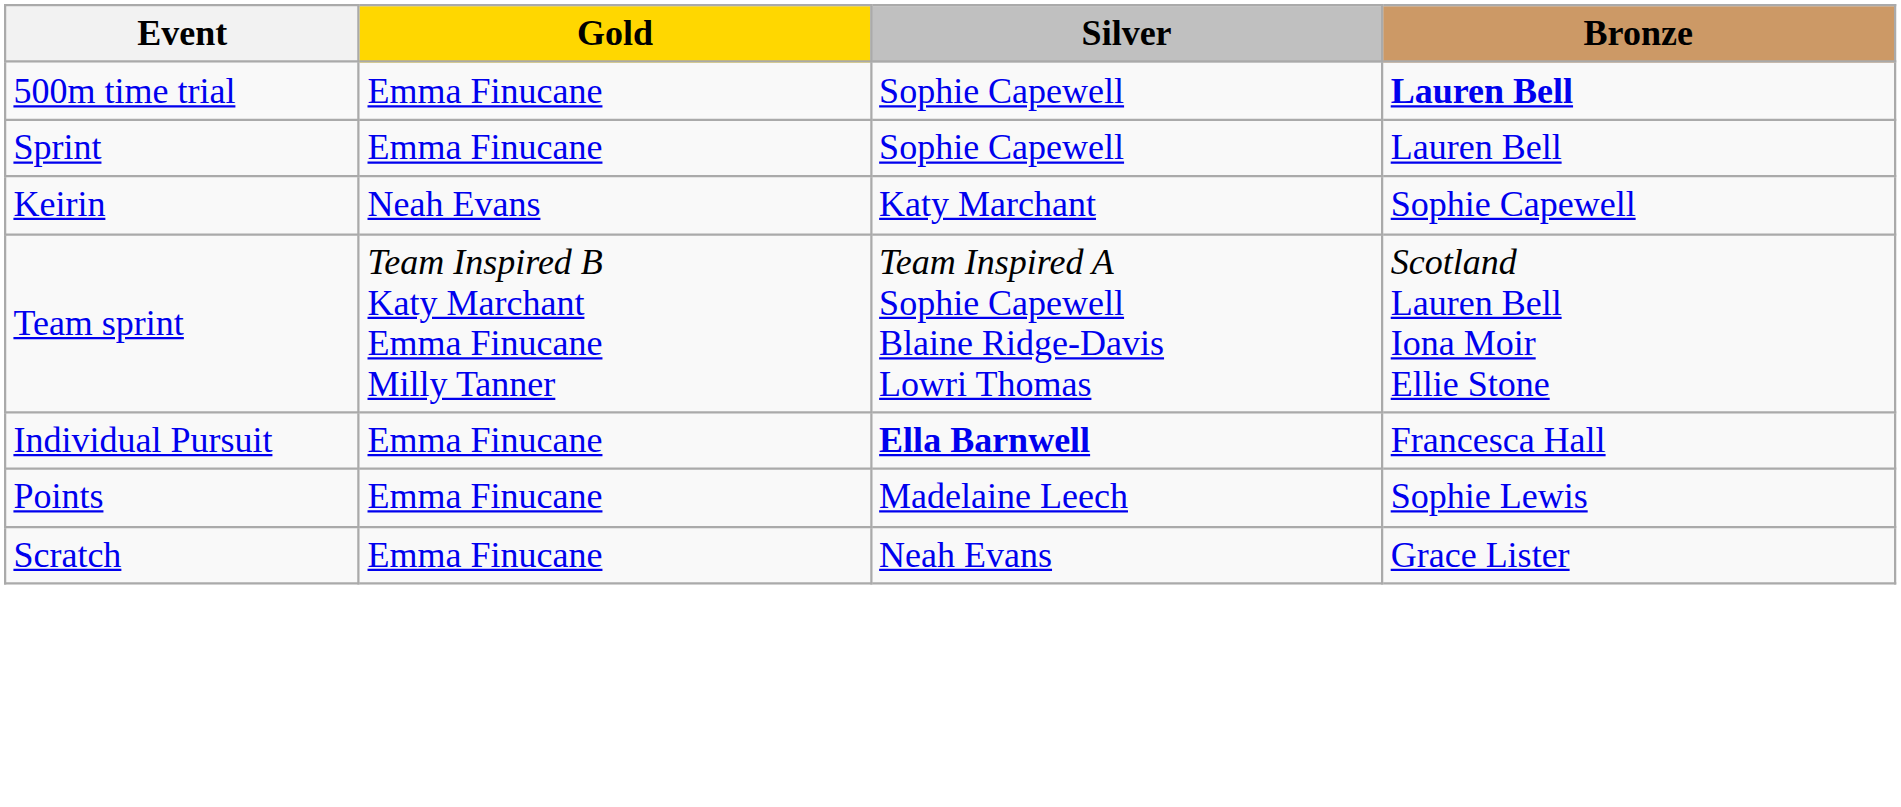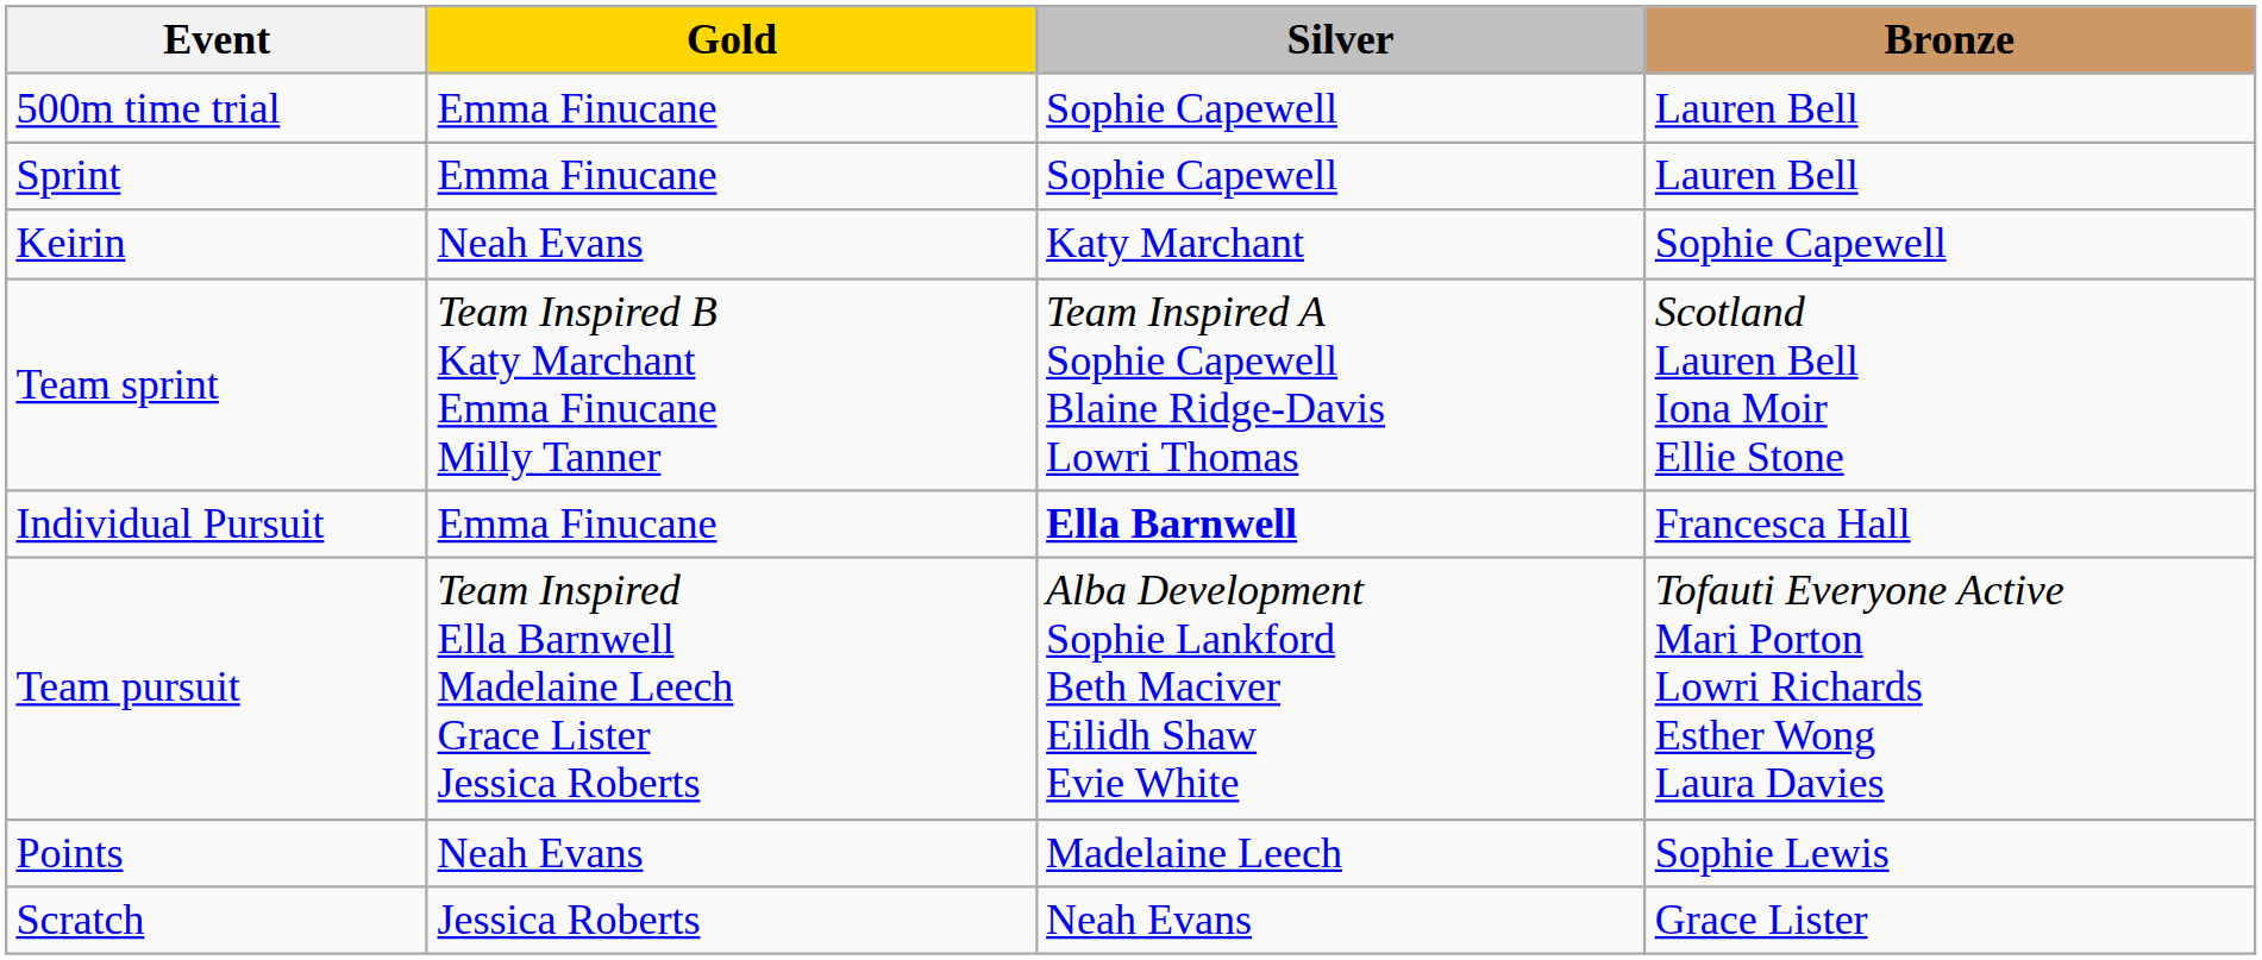500m time trial | Bronze: bold -> normal
+ row: Team pursuit | Team Inspired Ella Barnwell Madelaine Leech Grace Lister Jessica Roberts | Alba Development Sophie Lankford Beth Maciver Eilidh Shaw Evie White | Tofauti Everyone Active Mari Porton Lowri Richards Esther Wong Laura Davies
Points | Gold: Emma Finucane -> Neah Evans
Scratch | Gold: Emma Finucane -> Jessica Roberts
